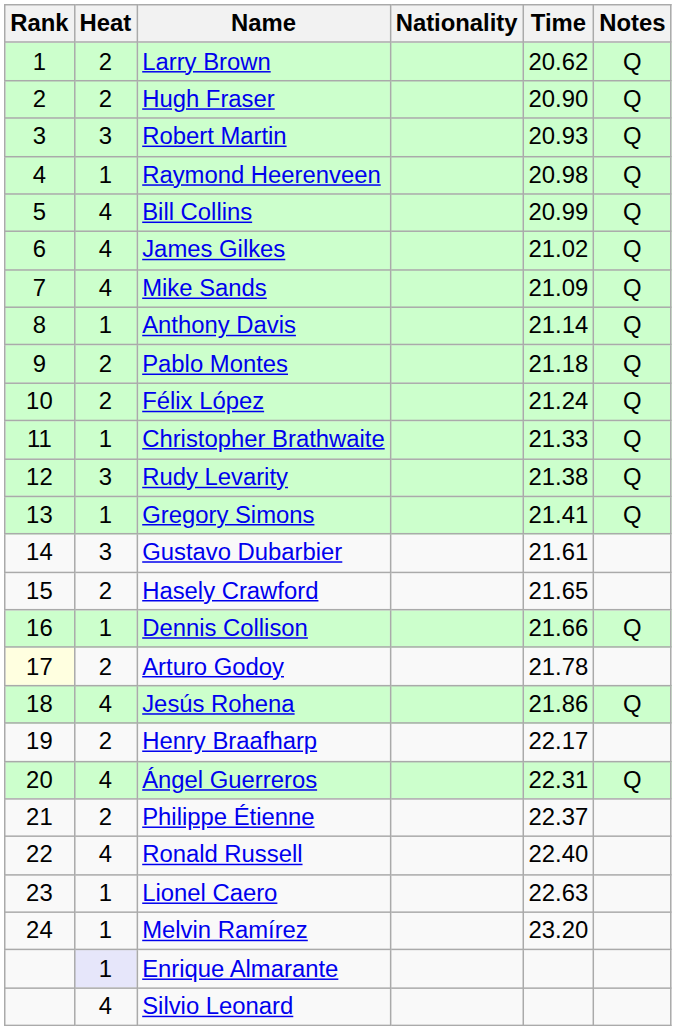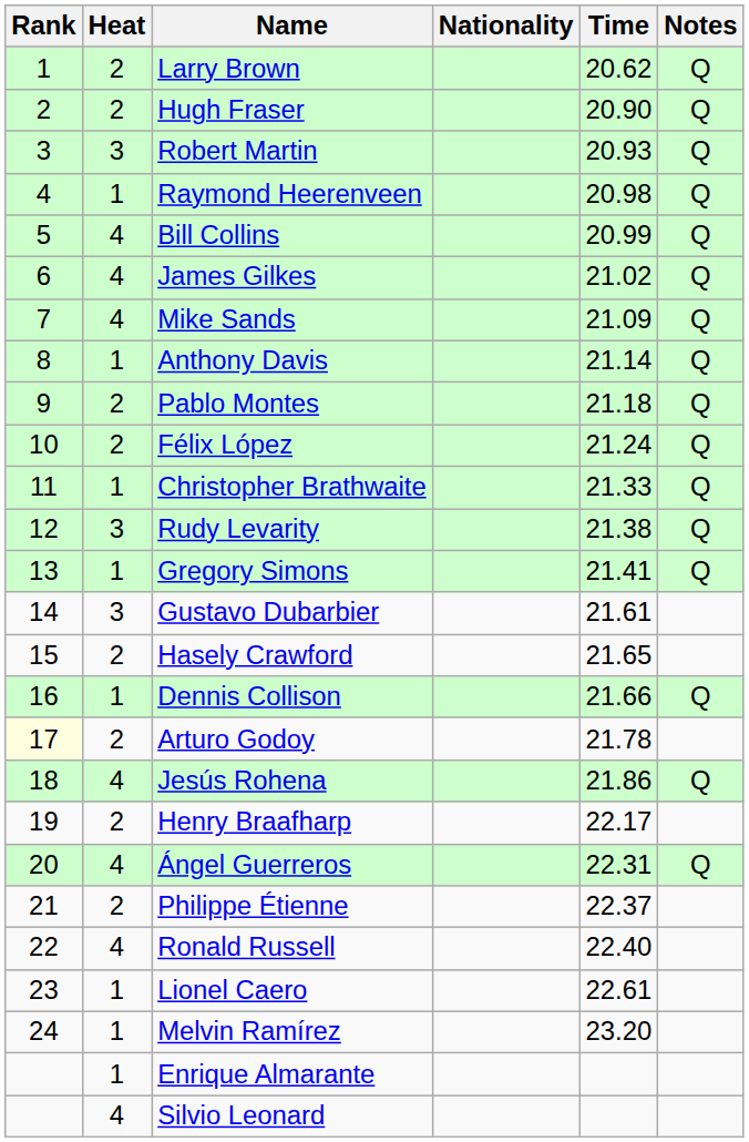Lionel Caero | Time: 22.63 -> 22.61
Enrique Almarante | Heat: lavender background -> no background
